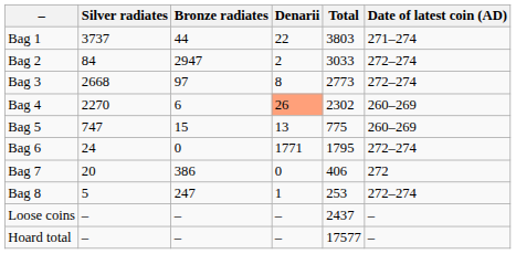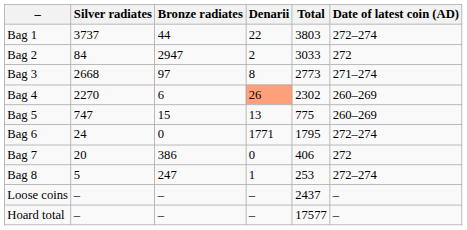Bag 1 | Date of latest coin (AD): 271–274 -> 272–274
Bag 2 | Date of latest coin (AD): 272–274 -> 272
Bag 3 | Date of latest coin (AD): 272–274 -> 271–274
